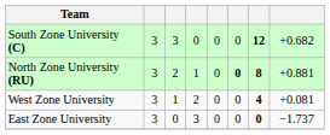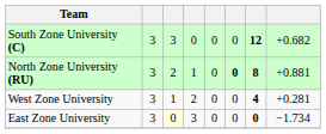West Zone University | column 8: +0.081 -> +0.281
East Zone University | column 3: no background -> lightyellow background
East Zone University | column 8: −1.737 -> −1.734
